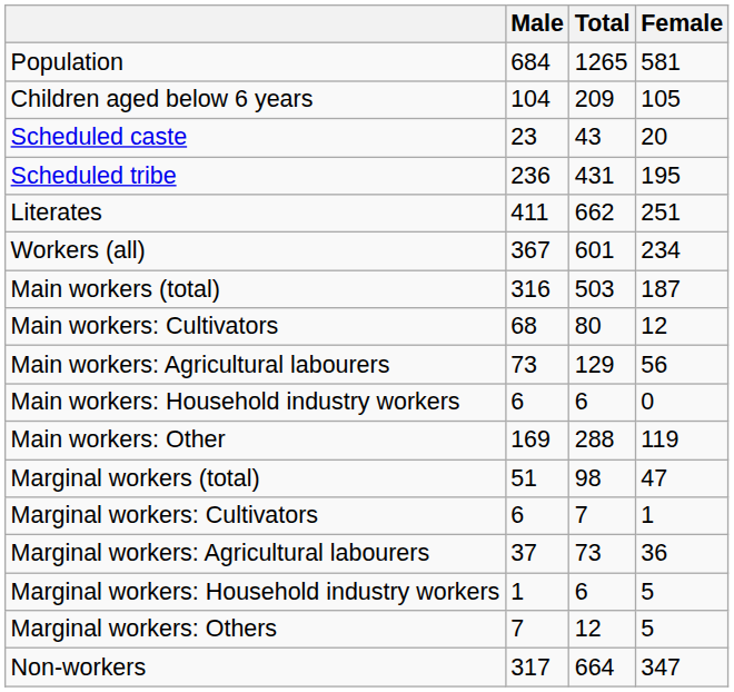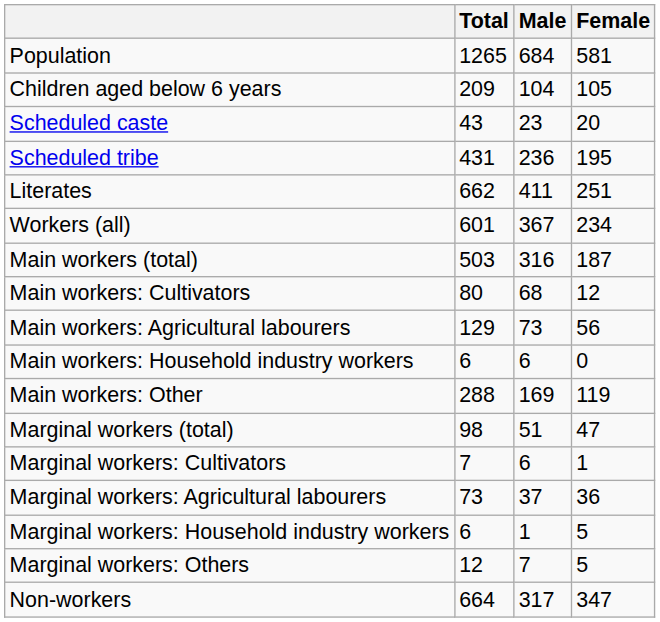columns swapped: Total <-> Male
